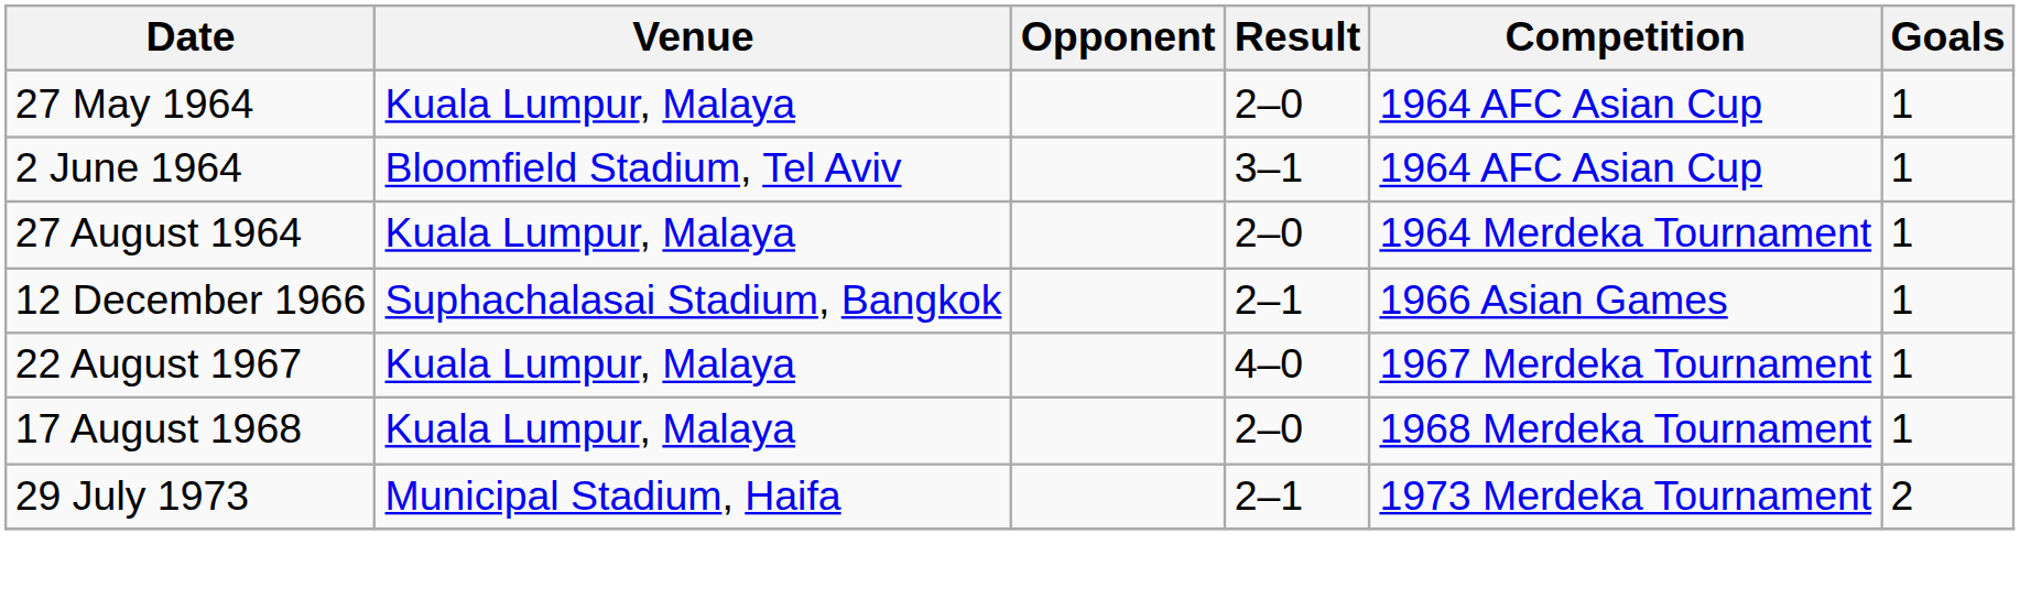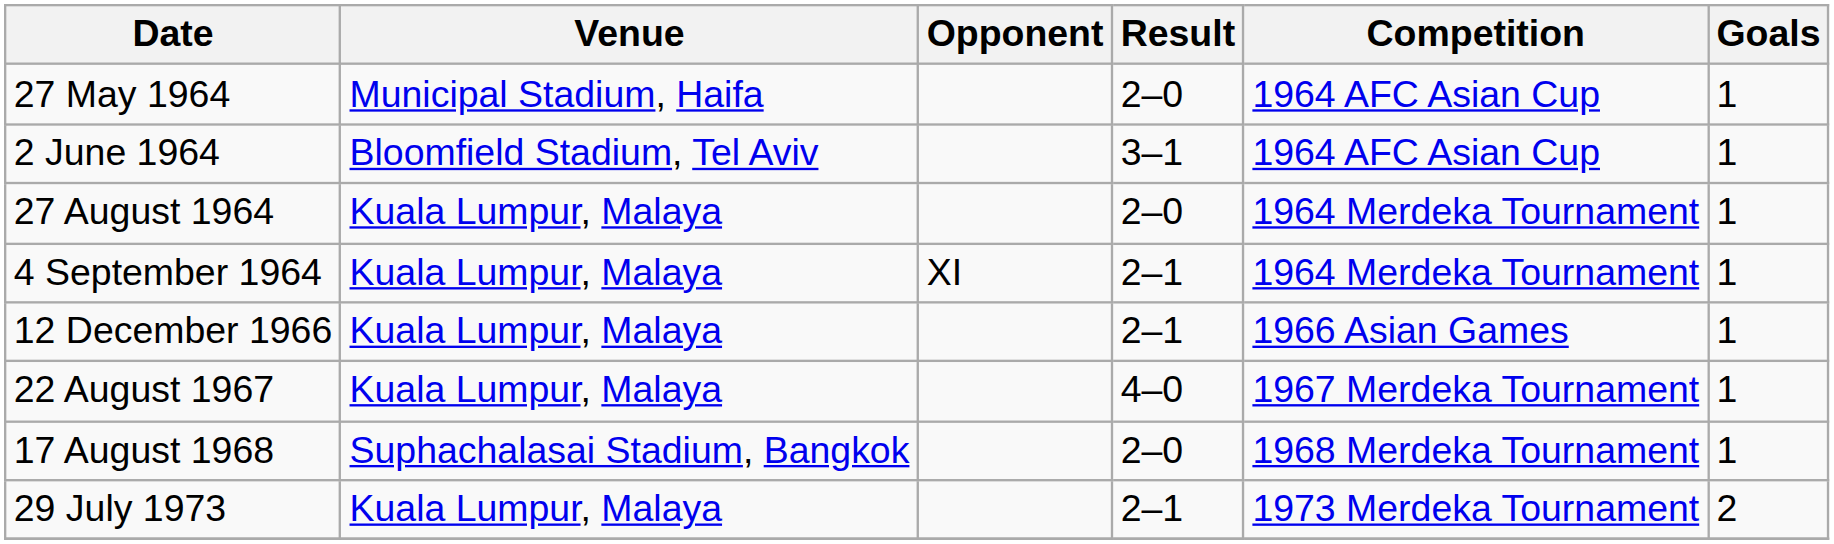27 May 1964 | Venue: Kuala Lumpur, Malaya -> Municipal Stadium, Haifa
+ row: 4 September 1964 | Kuala Lumpur, Malaya | XI | 2–1 | 1964 Merdeka Tournament | 1
12 December 1966 | Venue: Suphachalasai Stadium, Bangkok -> Kuala Lumpur, Malaya
17 August 1968 | Venue: Kuala Lumpur, Malaya -> Suphachalasai Stadium, Bangkok
29 July 1973 | Venue: Municipal Stadium, Haifa -> Kuala Lumpur, Malaya
